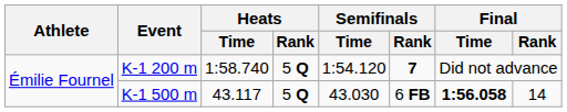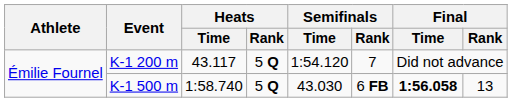K-1 200 m | Heats / Time: 1:58.740 -> 43.117
K-1 200 m | Semifinals / Rank: bold -> normal
K-1 500 m | Heats / Time: 43.117 -> 1:58.740
K-1 500 m | Final / Rank: 14 -> 13
